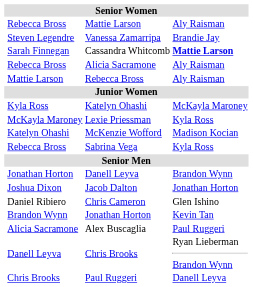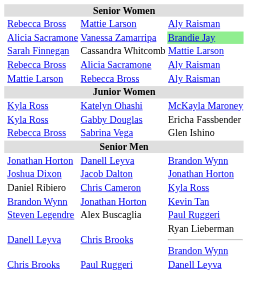Vanessa Zamarripa | column 2: Steven Legendre -> Alicia Sacramone
Vanessa Zamarripa | column 4: no background -> lightgreen background
Cassandra Whitcomb | column 4: bold -> normal
- row: McKayla Maroney | Lexie Priessman | Kyla Ross
- row: Katelyn Ohashi | McKenzie Wofford | Madison Kocian
+ row: Kyla Ross | Gabby Douglas | Ericha Fassbender
Sabrina Vega | column 4: Kyla Ross -> Glen Ishino
Chris Cameron | column 4: Glen Ishino -> Kyla Ross
Alex Buscaglia | column 2: Alicia Sacramone -> Steven Legendre
